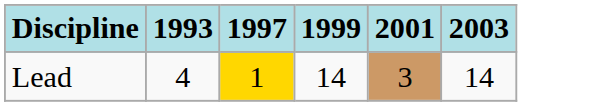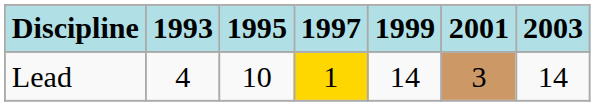+ column: 1995 | 10
